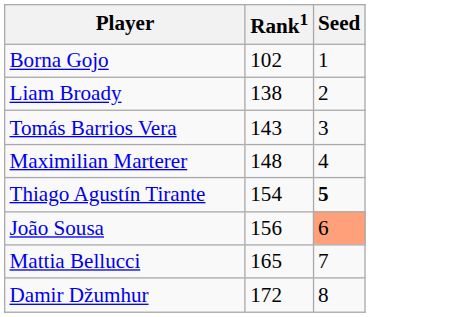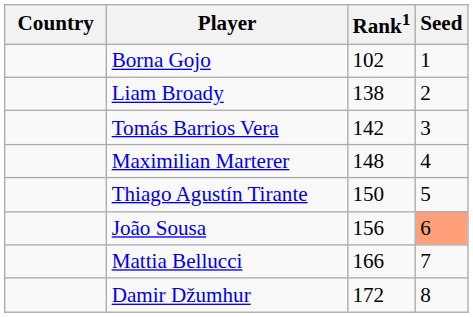+ column: Country
Tomás Barrios Vera | Rank1: 143 -> 142
Thiago Agustín Tirante | Rank1: 154 -> 150
Thiago Agustín Tirante | Seed: bold -> normal
Mattia Bellucci | Rank1: 165 -> 166
